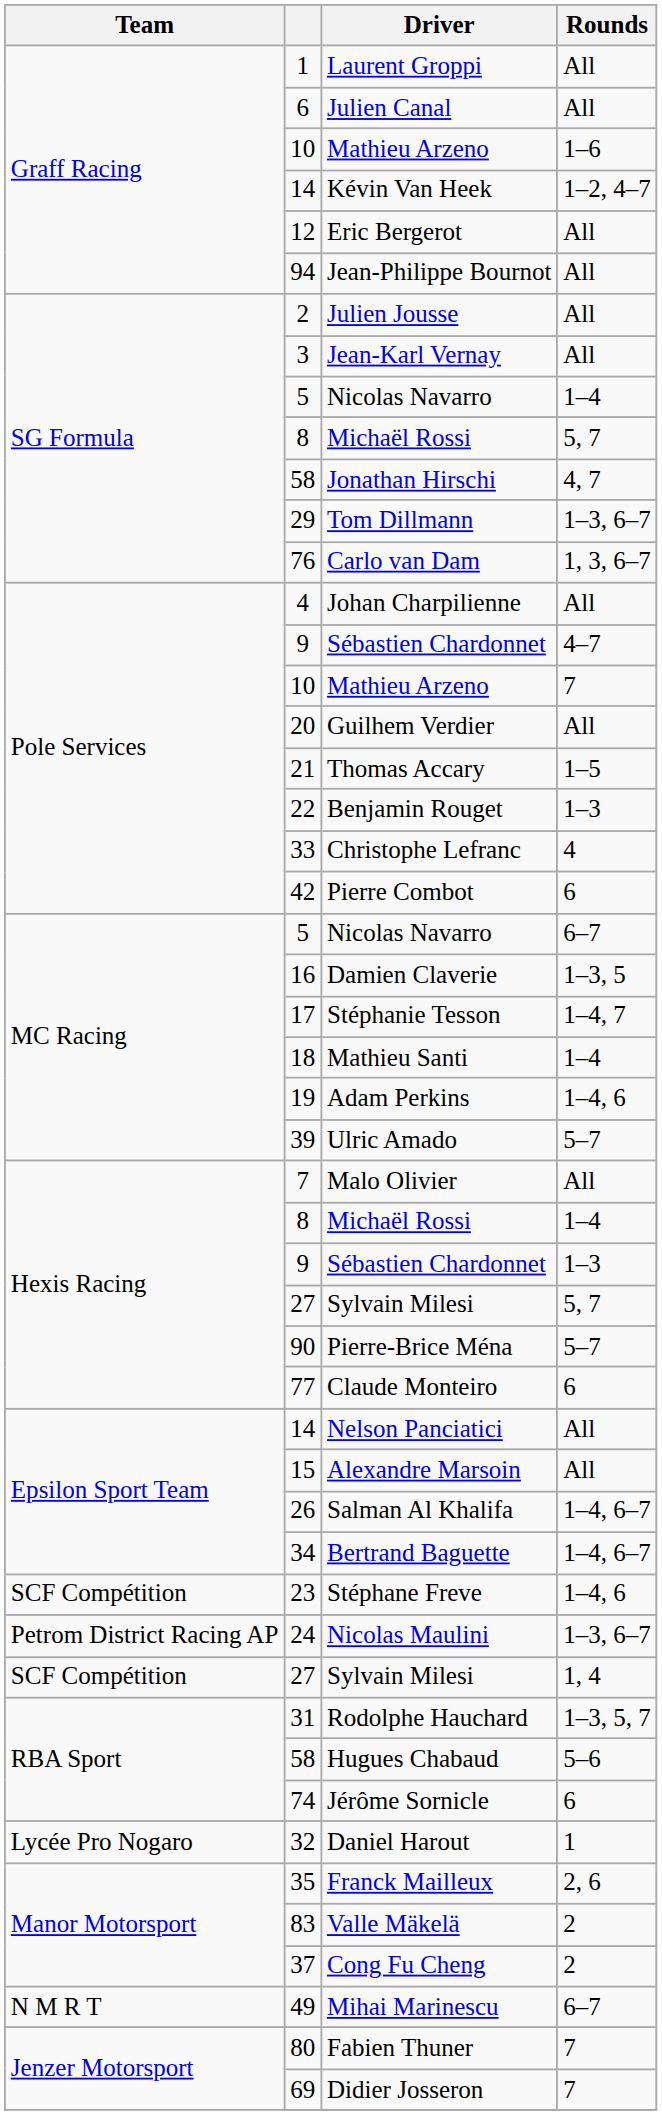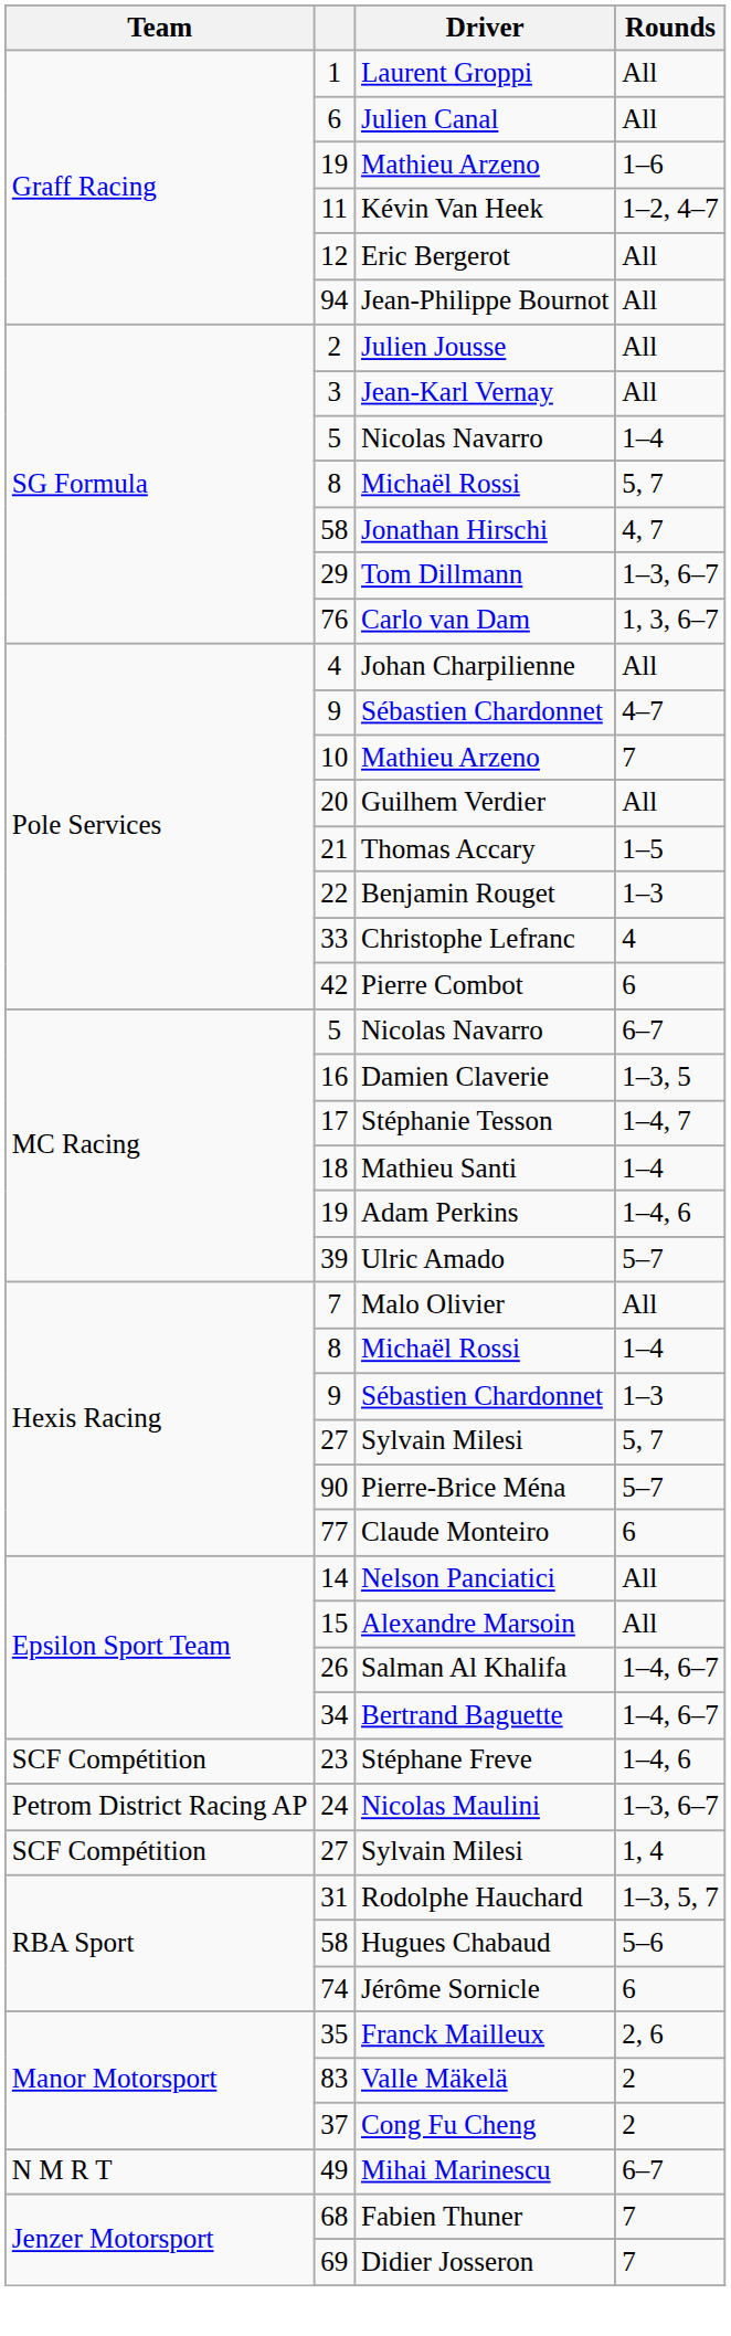Mathieu Arzeno / 1–6 | column 2: 10 -> 19
Kévin Van Heek | column 2: 14 -> 11
- row: Lycée Pro Nogaro | 32 | Daniel Harout | 1
Fabien Thuner | column 2: 80 -> 68
